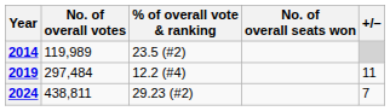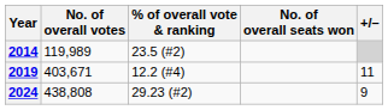2019 | No. of overall votes: 297,484 -> 403,671
2024 | No. of overall votes: 438,811 -> 438,808
2024 | +/–: 7 -> 9
